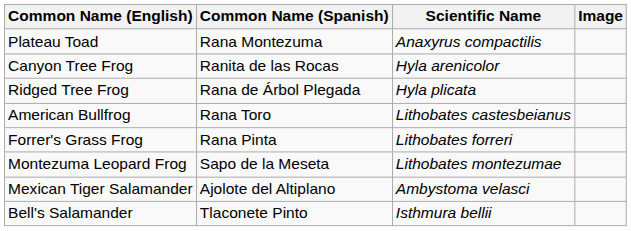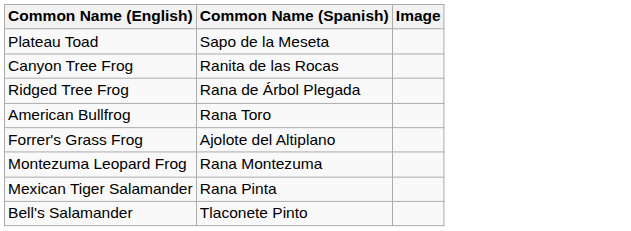- column: Scientific Name | Anaxyrus compactilis | Hyla arenicolor | Hyla plicata | Lithobates castesbeianus | Lithobates forreri | Lithobates montezumae | Ambystoma velasci | Isthmura bellii
Plateau Toad | Common Name (Spanish): Rana Montezuma -> Sapo de la Meseta
Forrer's Grass Frog | Common Name (Spanish): Rana Pinta -> Ajolote del Altiplano
Montezuma Leopard Frog | Common Name (Spanish): Sapo de la Meseta -> Rana Montezuma
Mexican Tiger Salamander | Common Name (Spanish): Ajolote del Altiplano -> Rana Pinta
